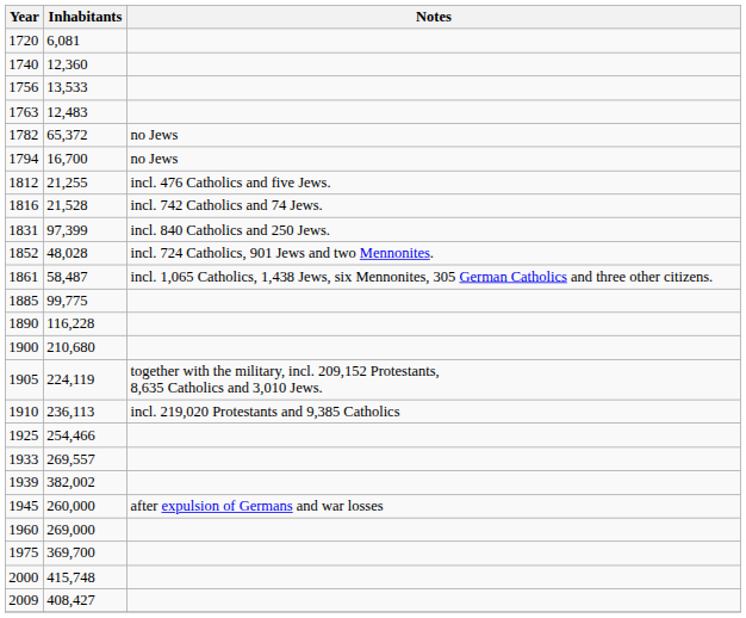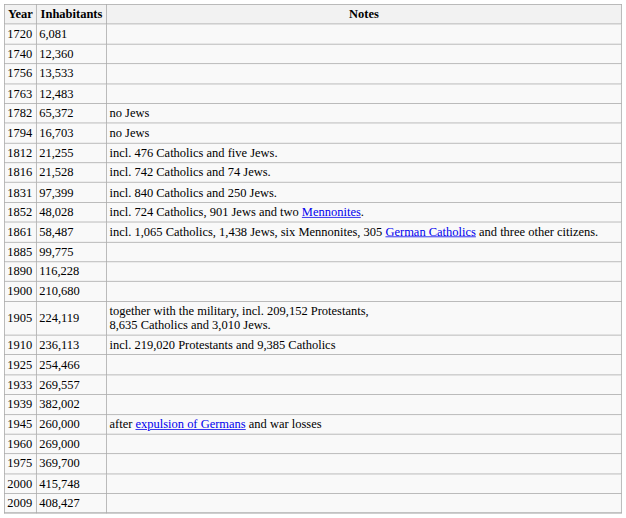1794 | Inhabitants: 16,700 -> 16,703
